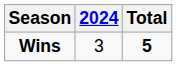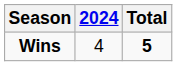Wins | 2024: 3 -> 4
